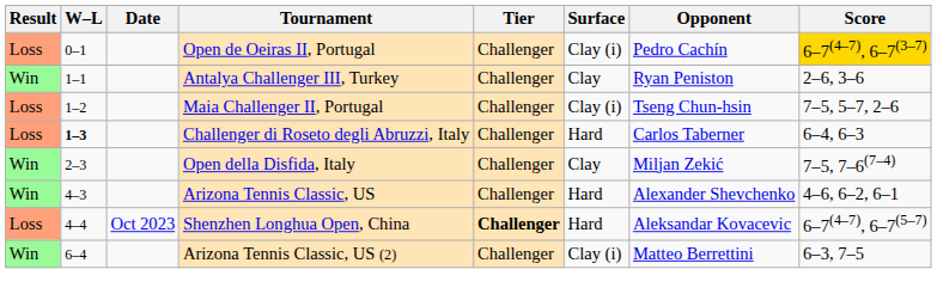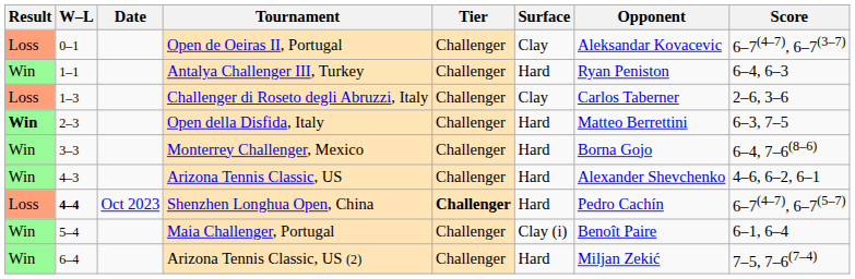Open de Oeiras II, Portugal | Surface: Clay (i) -> Clay
Open de Oeiras II, Portugal | Opponent: Pedro Cachín -> Aleksandar Kovacevic
Open de Oeiras II, Portugal | Score: gold background -> no background
Antalya Challenger III, Turkey | Surface: Clay -> Hard
Antalya Challenger III, Turkey | Score: 2–6, 3–6 -> 6–4, 6–3
- row: Loss | 1–2 | Maia Challenger II, Portugal | Challenger | Clay (i) | Tseng Chun-hsin | 7–5, 5–7, 2–6
Challenger di Roseto degli Abruzzi, Italy | W–L: bold -> normal
Challenger di Roseto degli Abruzzi, Italy | Surface: Hard -> Clay
Challenger di Roseto degli Abruzzi, Italy | Score: 6–4, 6–3 -> 2–6, 3–6
Open della Disfida, Italy | Result: normal -> bold
Open della Disfida, Italy | Surface: Clay -> Hard
Open della Disfida, Italy | Opponent: Miljan Zekić -> Matteo Berrettini
Open della Disfida, Italy | Score: 7–5, 7–6(7–4) -> 6–3, 7–5
+ row: Win | 3–3 | Monterrey Challenger, Mexico | Challenger | Hard | Borna Gojo | 6–4, 7–6(8–6)
Shenzhen Longhua Open, China | W–L: normal -> bold
Shenzhen Longhua Open, China | Opponent: Aleksandar Kovacevic -> Pedro Cachín
+ row: Win | 5–4 | Maia Challenger, Portugal | Challenger | Clay (i) | Benoît Paire | 6–1, 6–4
Arizona Tennis Classic, US (2) | Surface: Clay (i) -> Hard
Arizona Tennis Classic, US (2) | Opponent: Matteo Berrettini -> Miljan Zekić
Arizona Tennis Classic, US (2) | Score: 6–3, 7–5 -> 7–5, 7–6(7–4)
